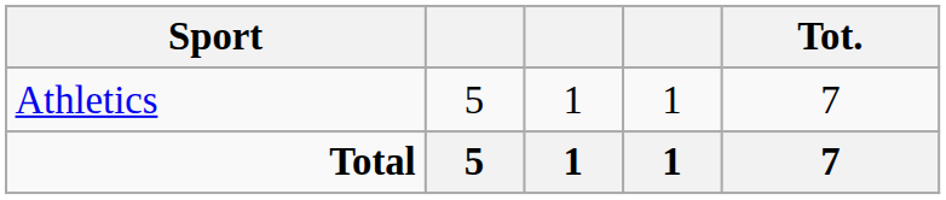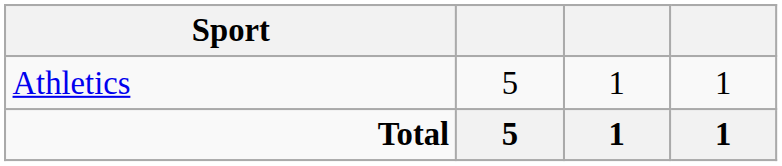- column: Tot. | 7 | 7
